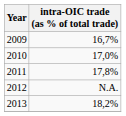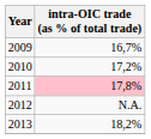2010 | intra-OIC trade (as % of total trade): 17,0% -> 17,2%
2011 | intra-OIC trade (as % of total trade): no background -> pink background
